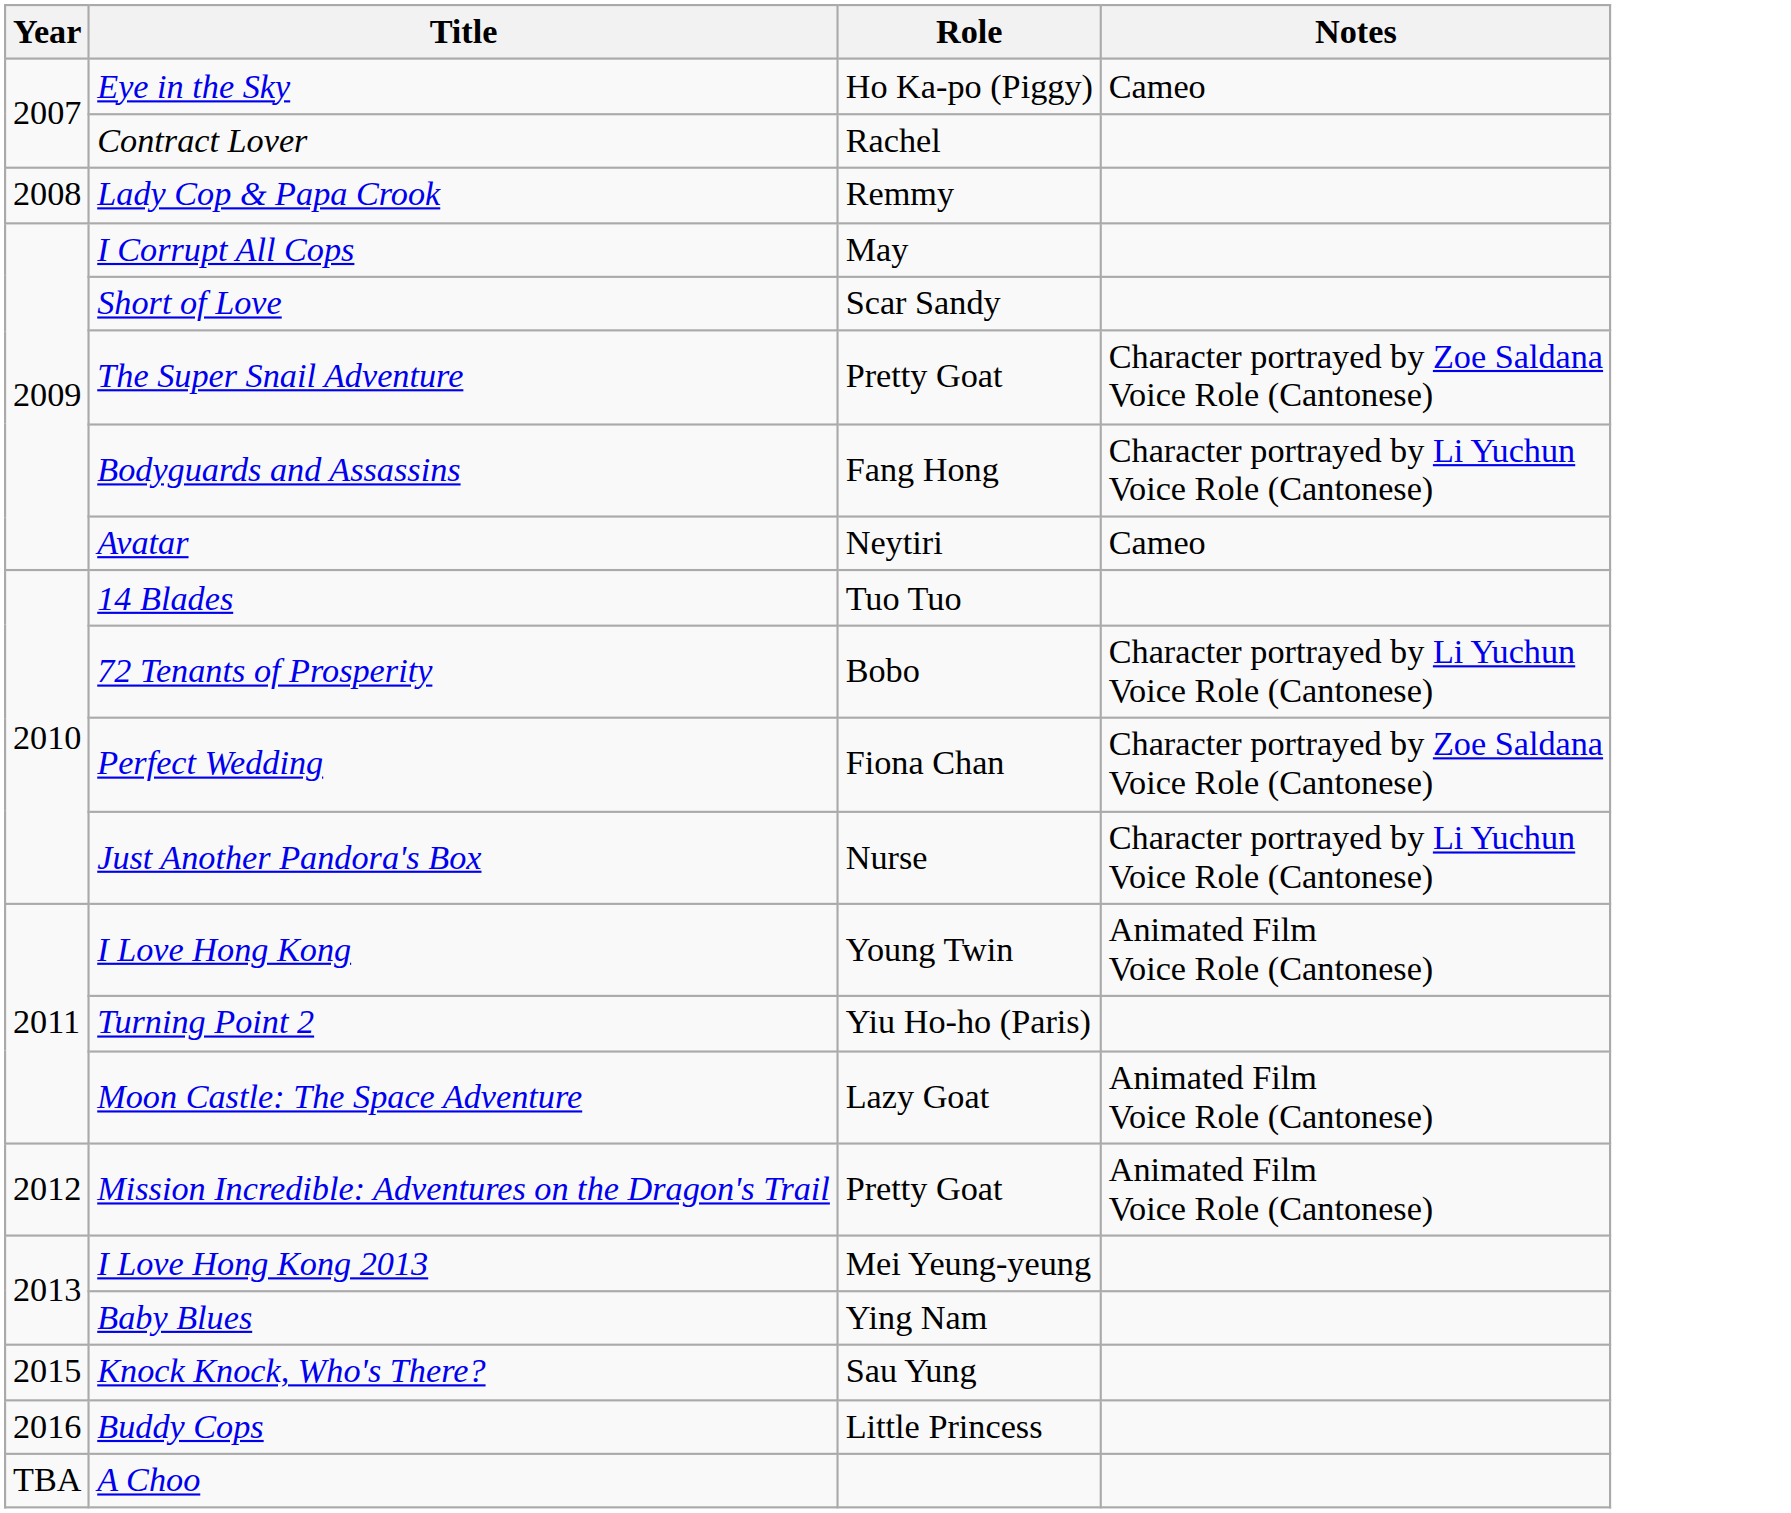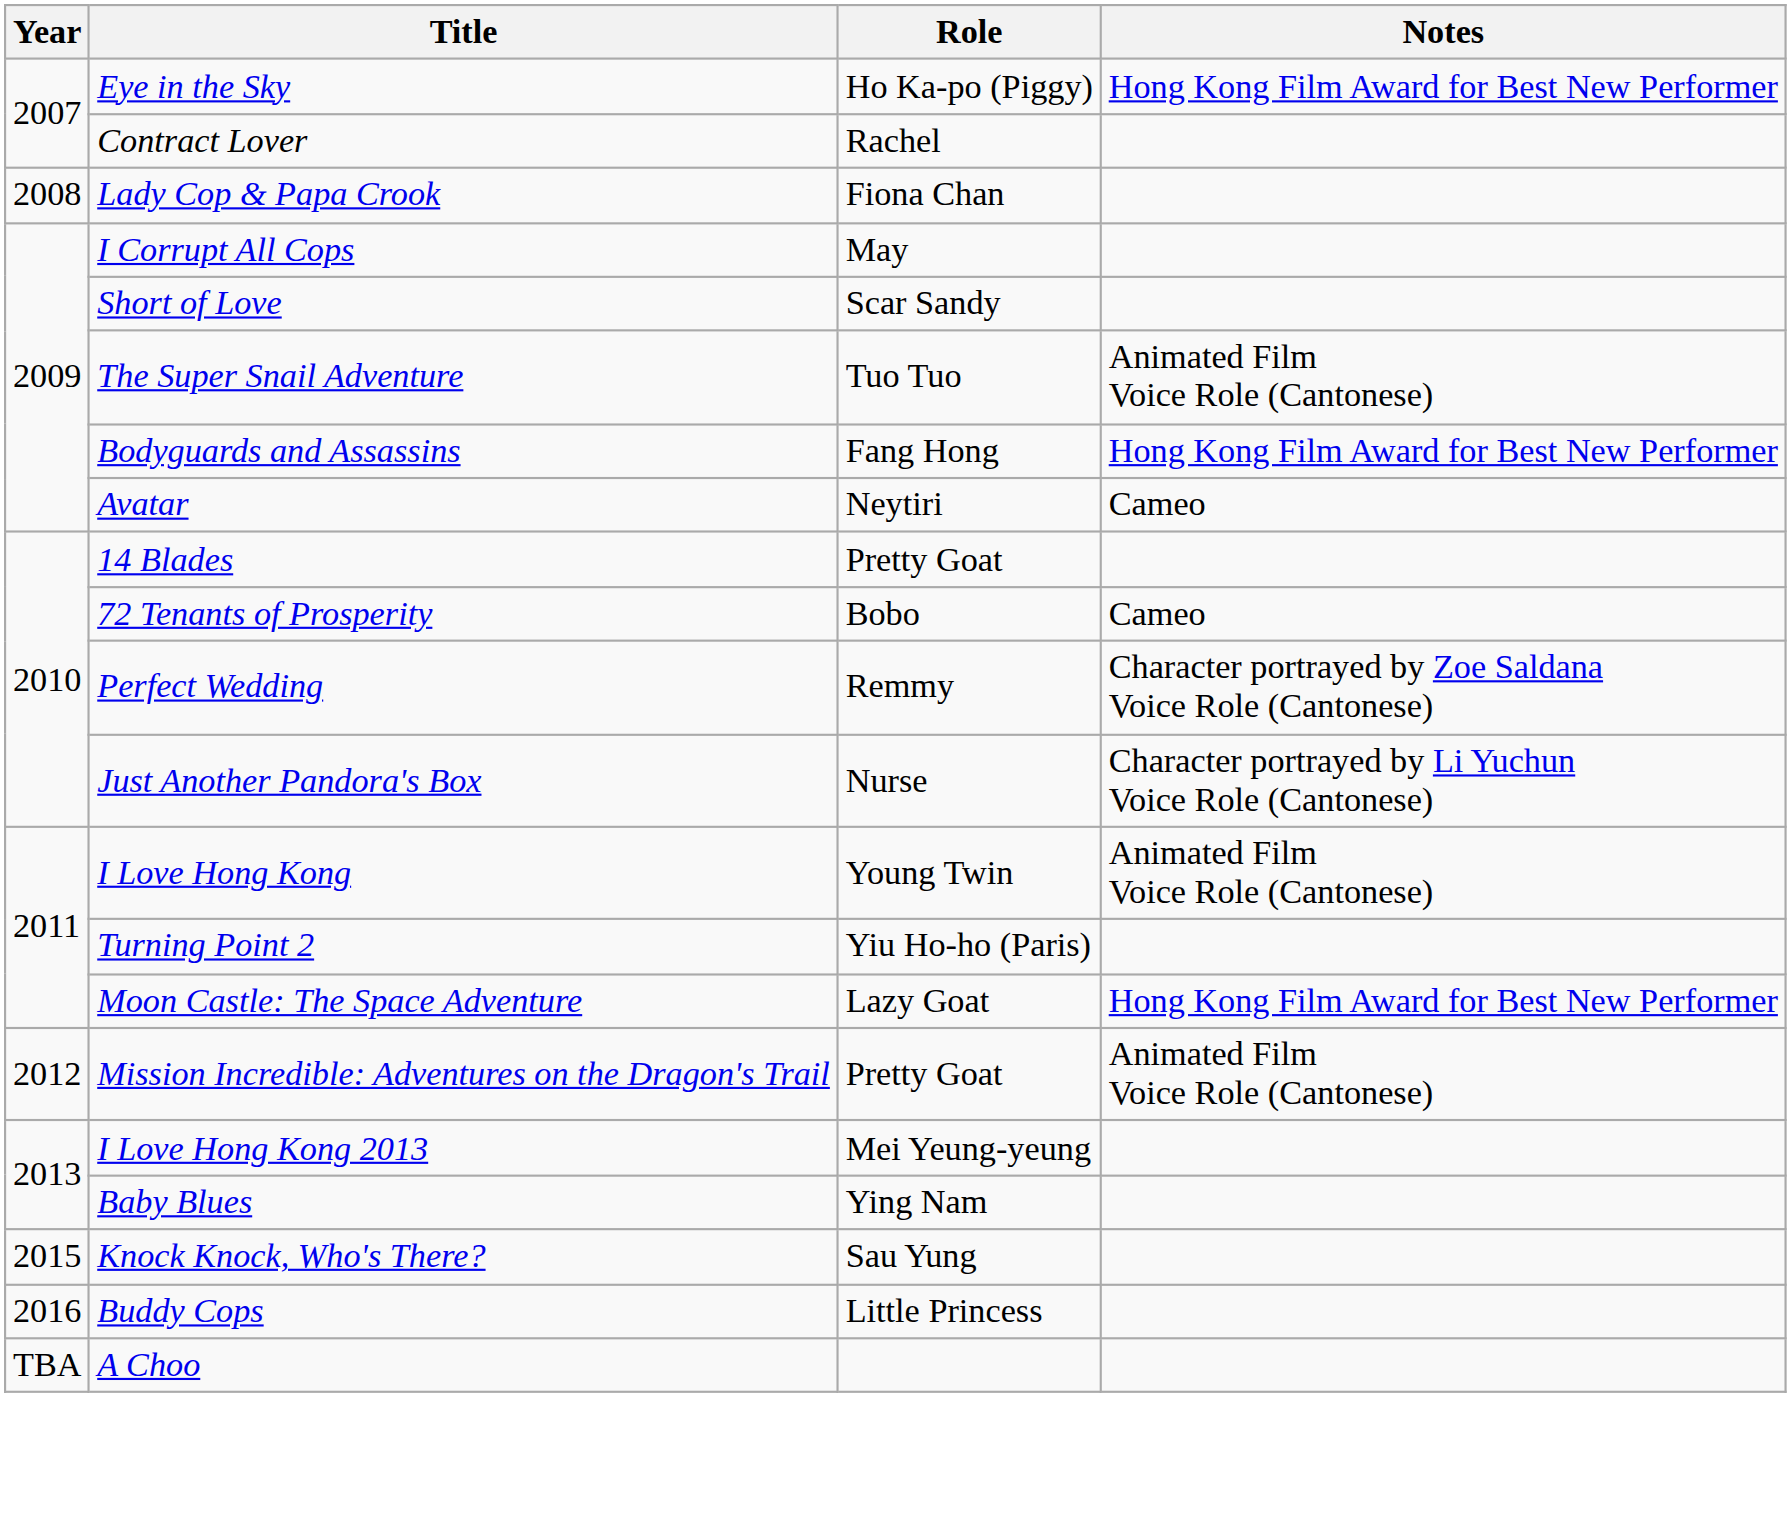Eye in the Sky | Notes: Cameo -> Hong Kong Film Award for Best New Performer
Lady Cop & Papa Crook | Role: Remmy -> Fiona Chan
The Super Snail Adventure | Role: Pretty Goat -> Tuo Tuo
The Super Snail Adventure | Notes: Character portrayed by Zoe Saldana Voice Role (Cantonese) -> Animated Film Voice Role (Cantonese)
Bodyguards and Assassins | Notes: Character portrayed by Li Yuchun Voice Role (Cantonese) -> Hong Kong Film Award for Best New Performer
14 Blades | Role: Tuo Tuo -> Pretty Goat
72 Tenants of Prosperity | Notes: Character portrayed by Li Yuchun Voice Role (Cantonese) -> Cameo
Perfect Wedding | Role: Fiona Chan -> Remmy
Moon Castle: The Space Adventure | Notes: Animated Film Voice Role (Cantonese) -> Hong Kong Film Award for Best New Performer
